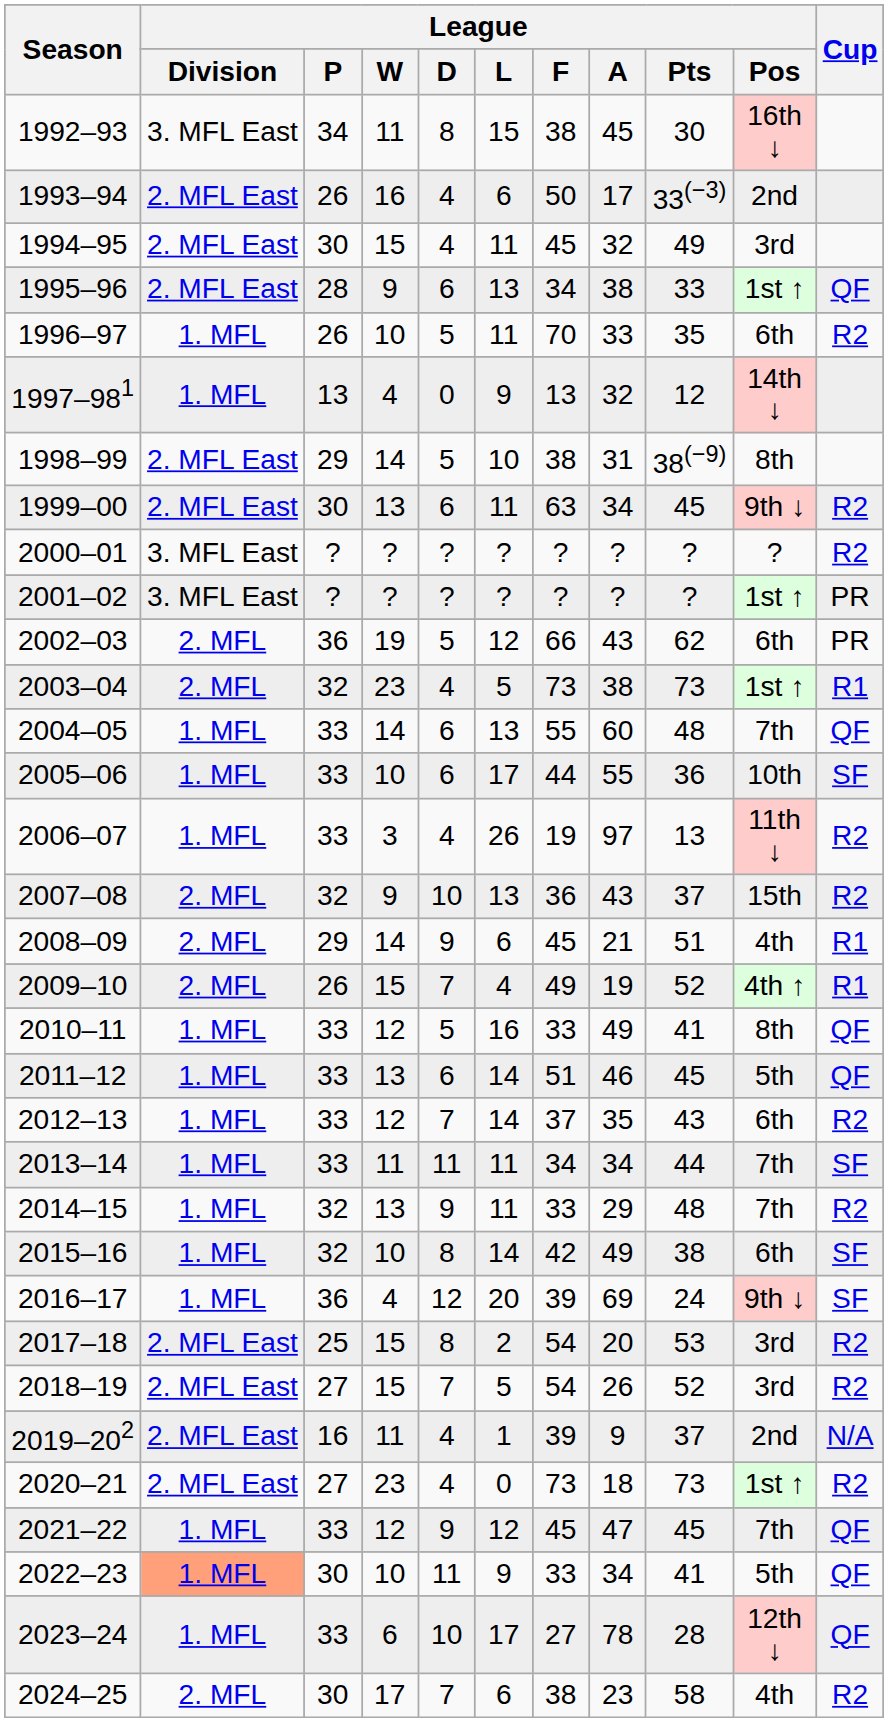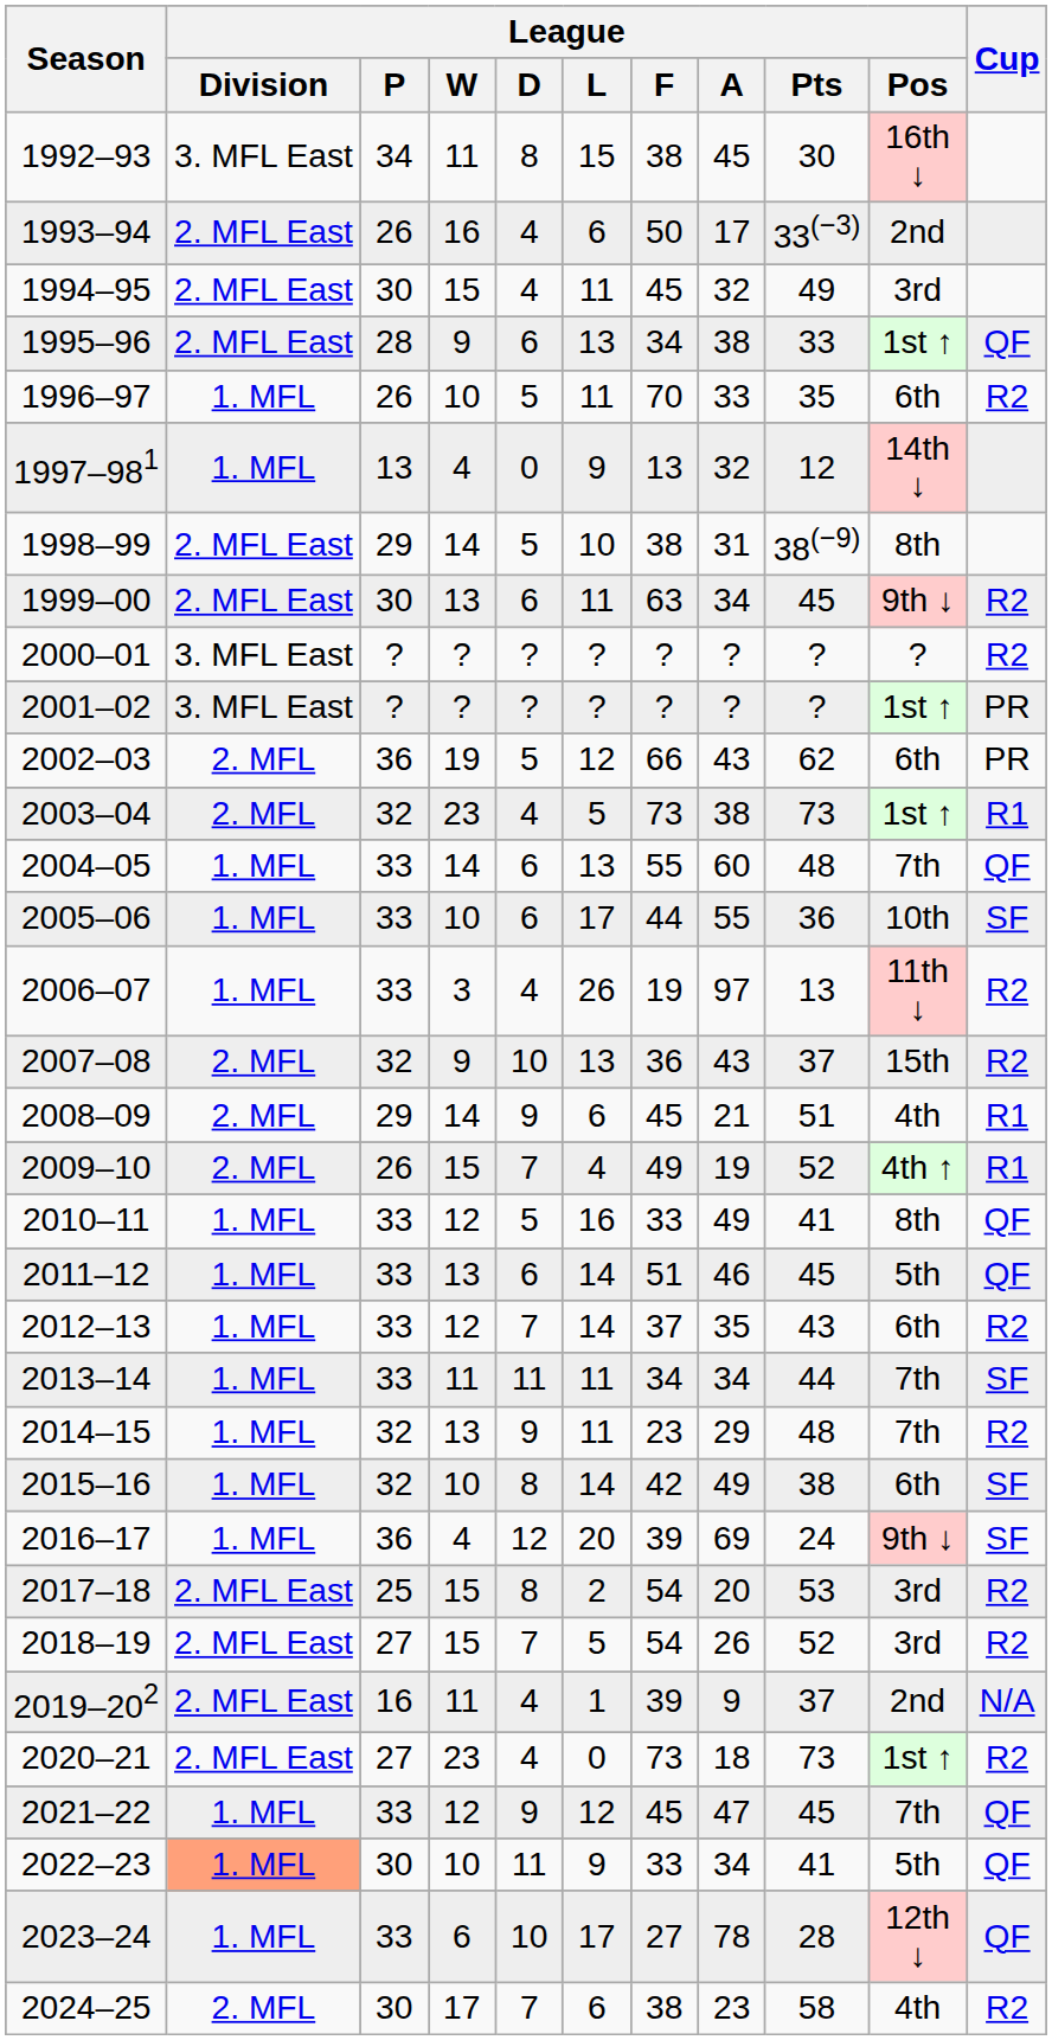2014–15 | League / F: 33 -> 23
